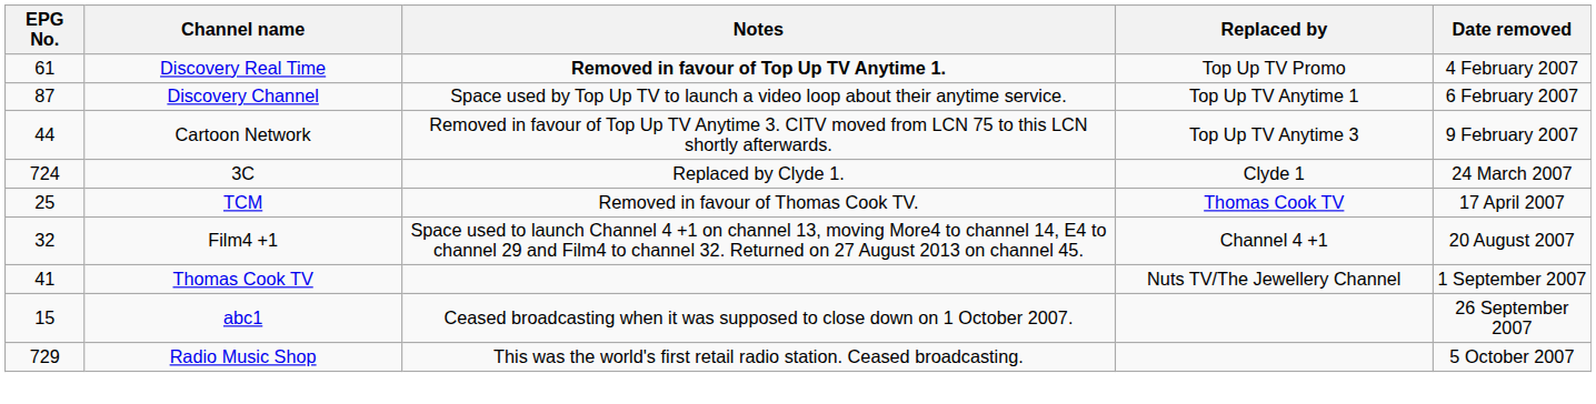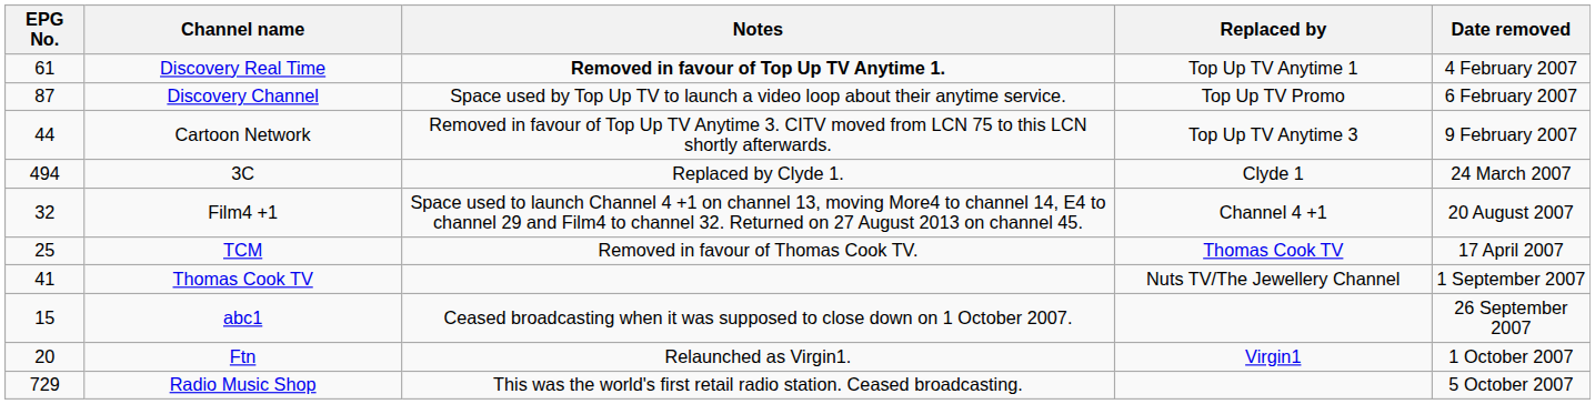Discovery Real Time | Replaced by: Top Up TV Promo -> Top Up TV Anytime 1
Discovery Channel | Replaced by: Top Up TV Anytime 1 -> Top Up TV Promo
3C | EPG No.: 724 -> 494
rows swapped: TCM <-> Film4 +1
+ row: 20 | Ftn | Relaunched as Virgin1. | Virgin1 | 1 October 2007
